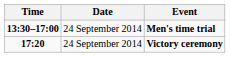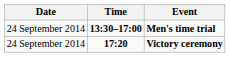columns swapped: Date <-> Time
